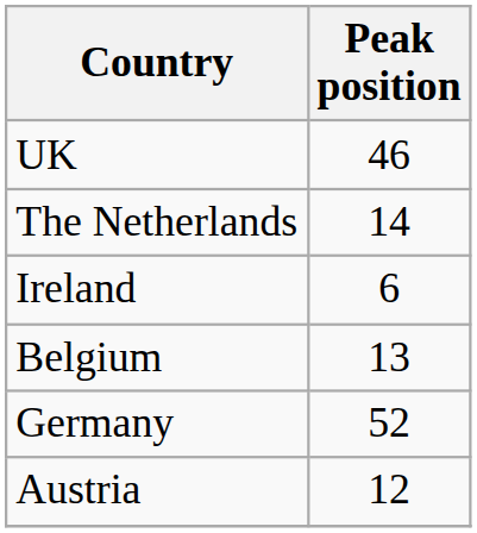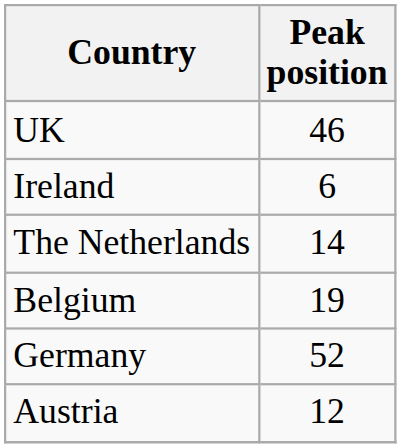rows swapped: Ireland <-> The Netherlands
Belgium | Peak position: 13 -> 19
